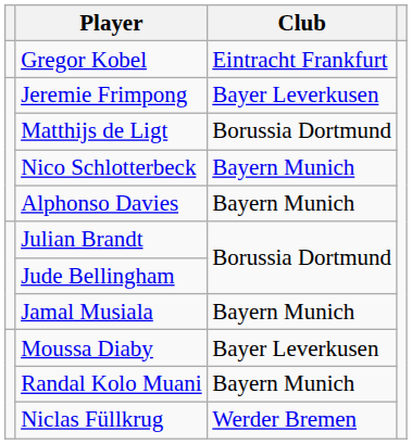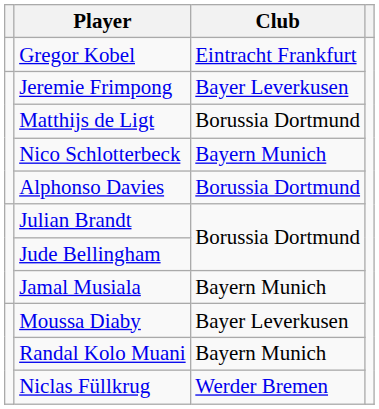Alphonso Davies | Club: Bayern Munich -> Borussia Dortmund
